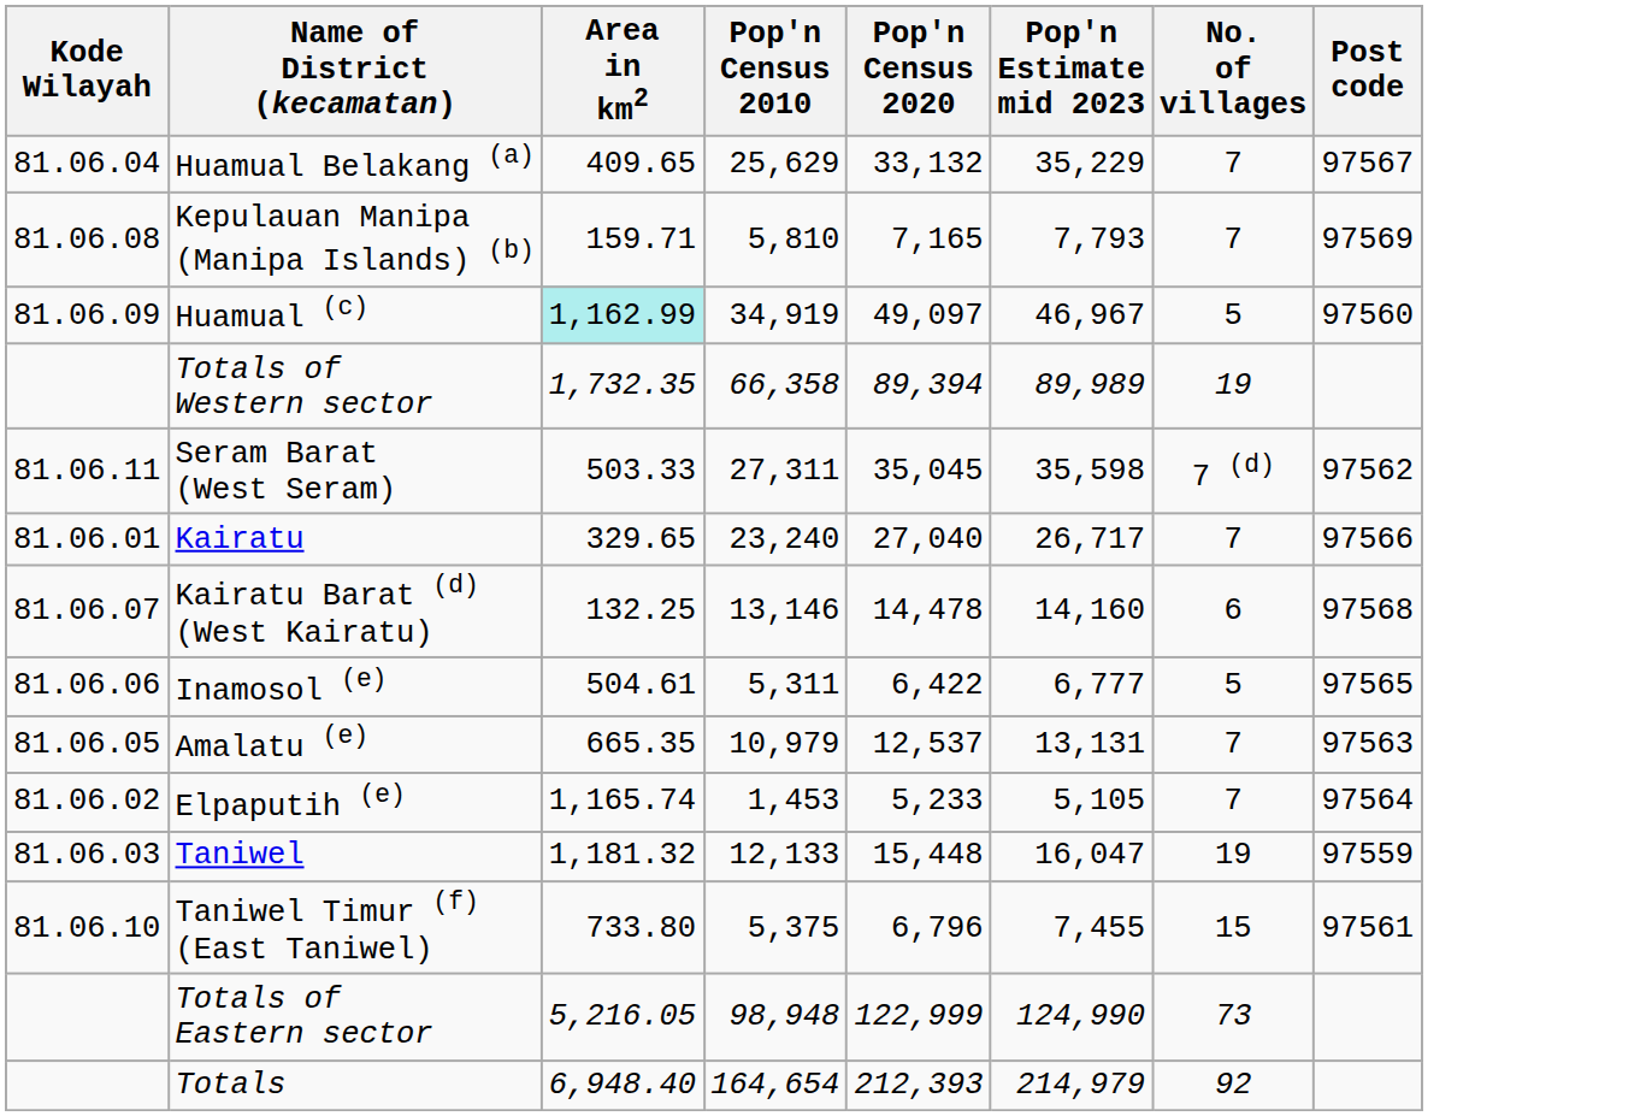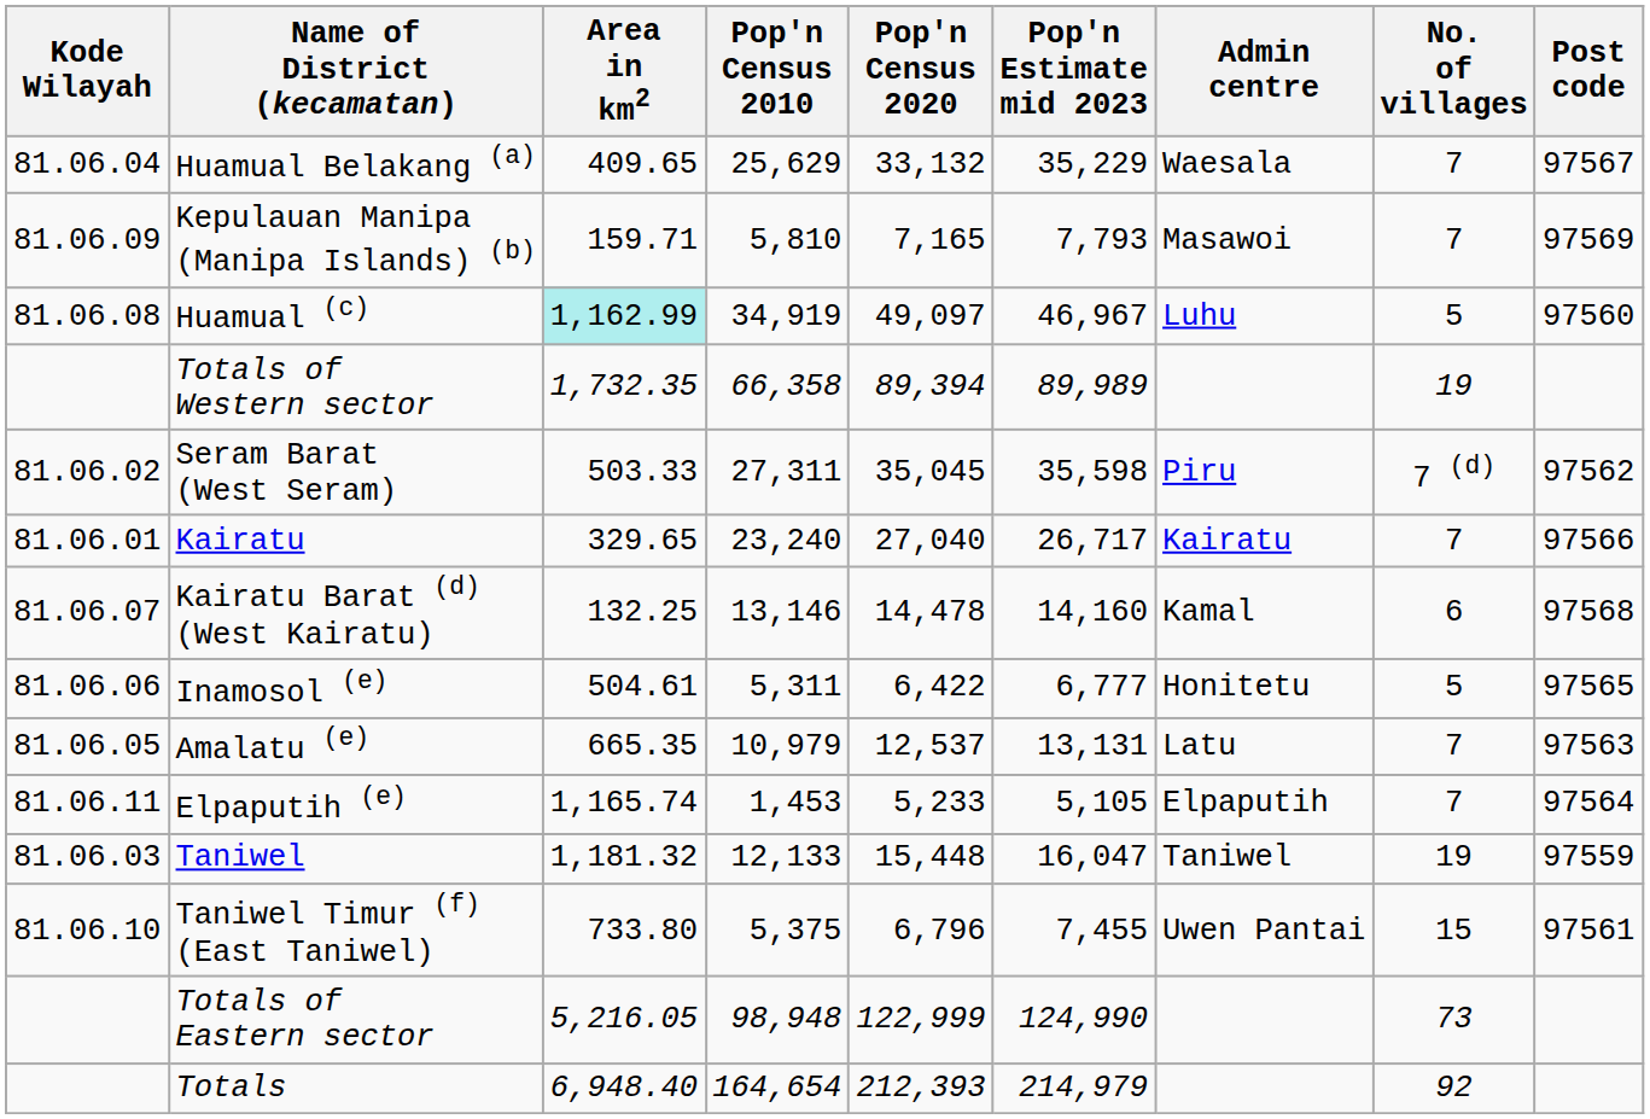+ column: Admin centre | Waesala | Masawoi | Luhu | Piru | Kairatu | Kamal | Honitetu | Latu | Elpaputih | Taniwel | Uwen Pantai
Kepulauan Manipa (Manipa Islands) (b) | Kode Wilayah: 81.06.08 -> 81.06.09
Huamual (c) | Kode Wilayah: 81.06.09 -> 81.06.08
Seram Barat (West Seram) | Kode Wilayah: 81.06.11 -> 81.06.02
Elpaputih (e) | Kode Wilayah: 81.06.02 -> 81.06.11
